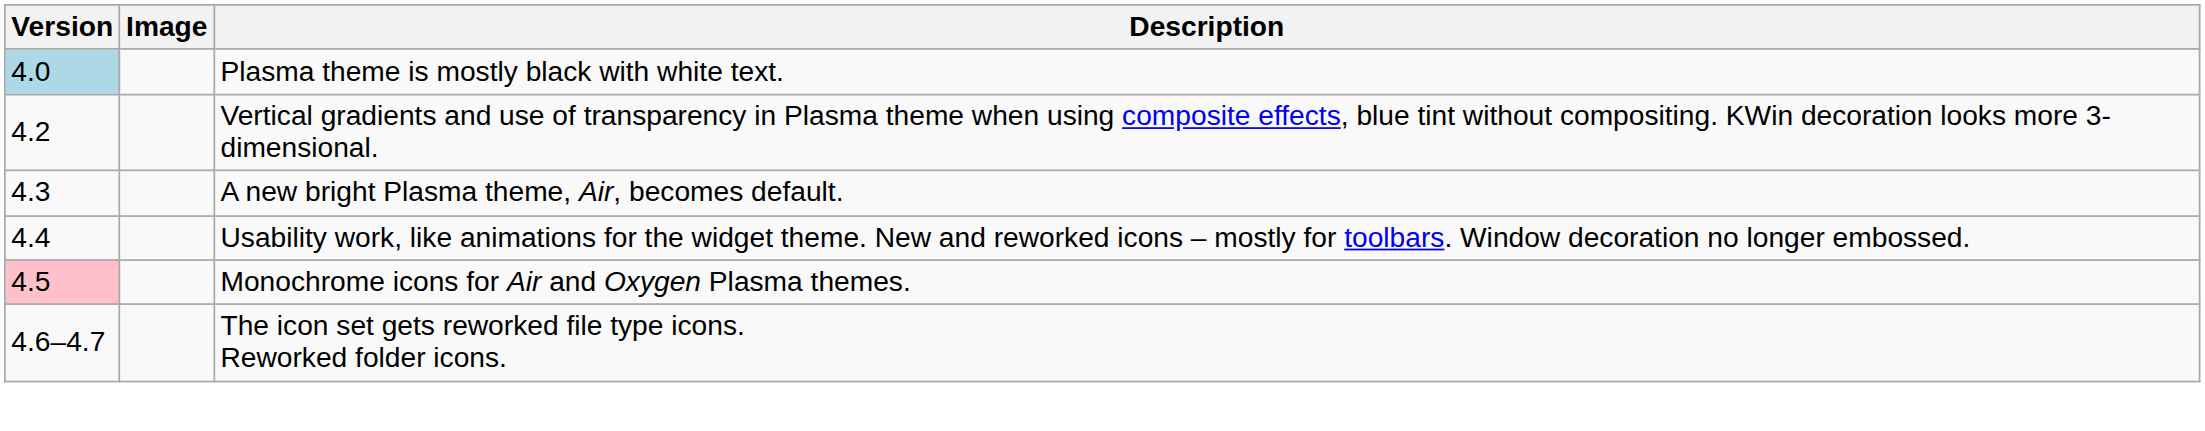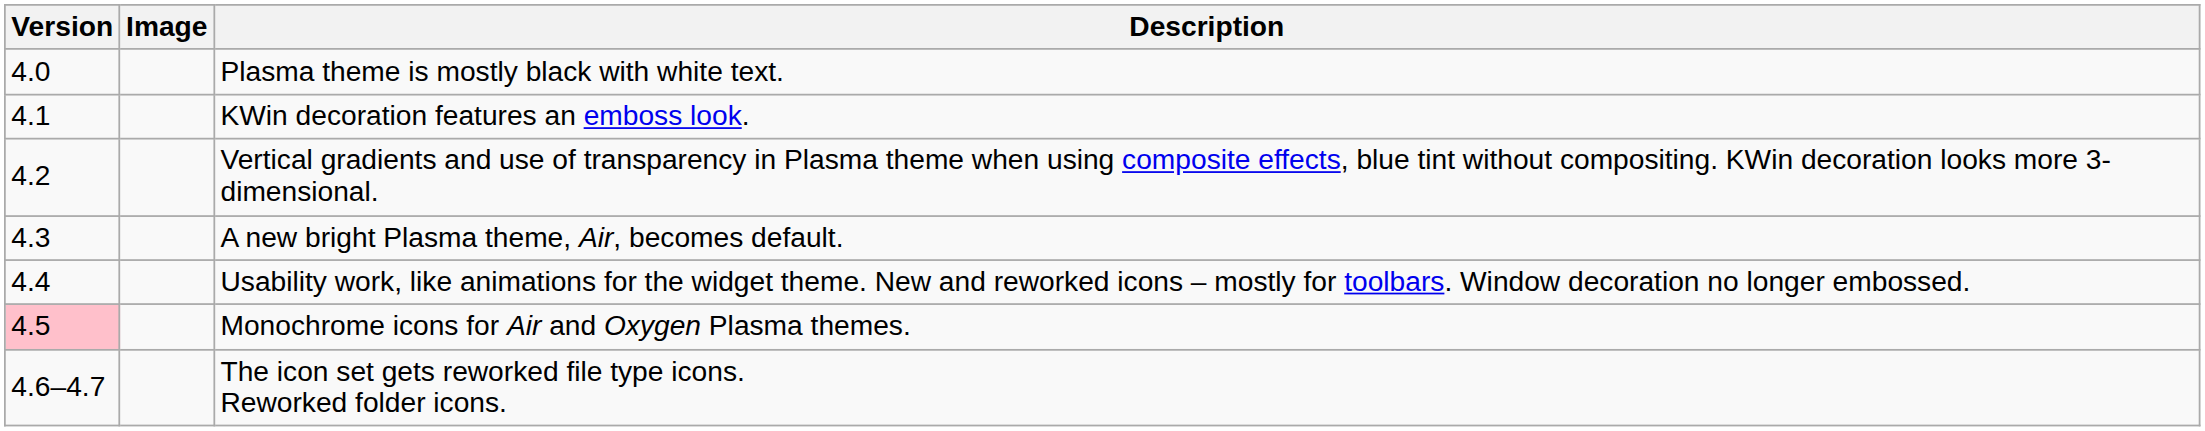Plasma theme is mostly black with white text. | Version: lightblue background -> no background
+ row: 4.1 | KWin decoration features an emboss look.
